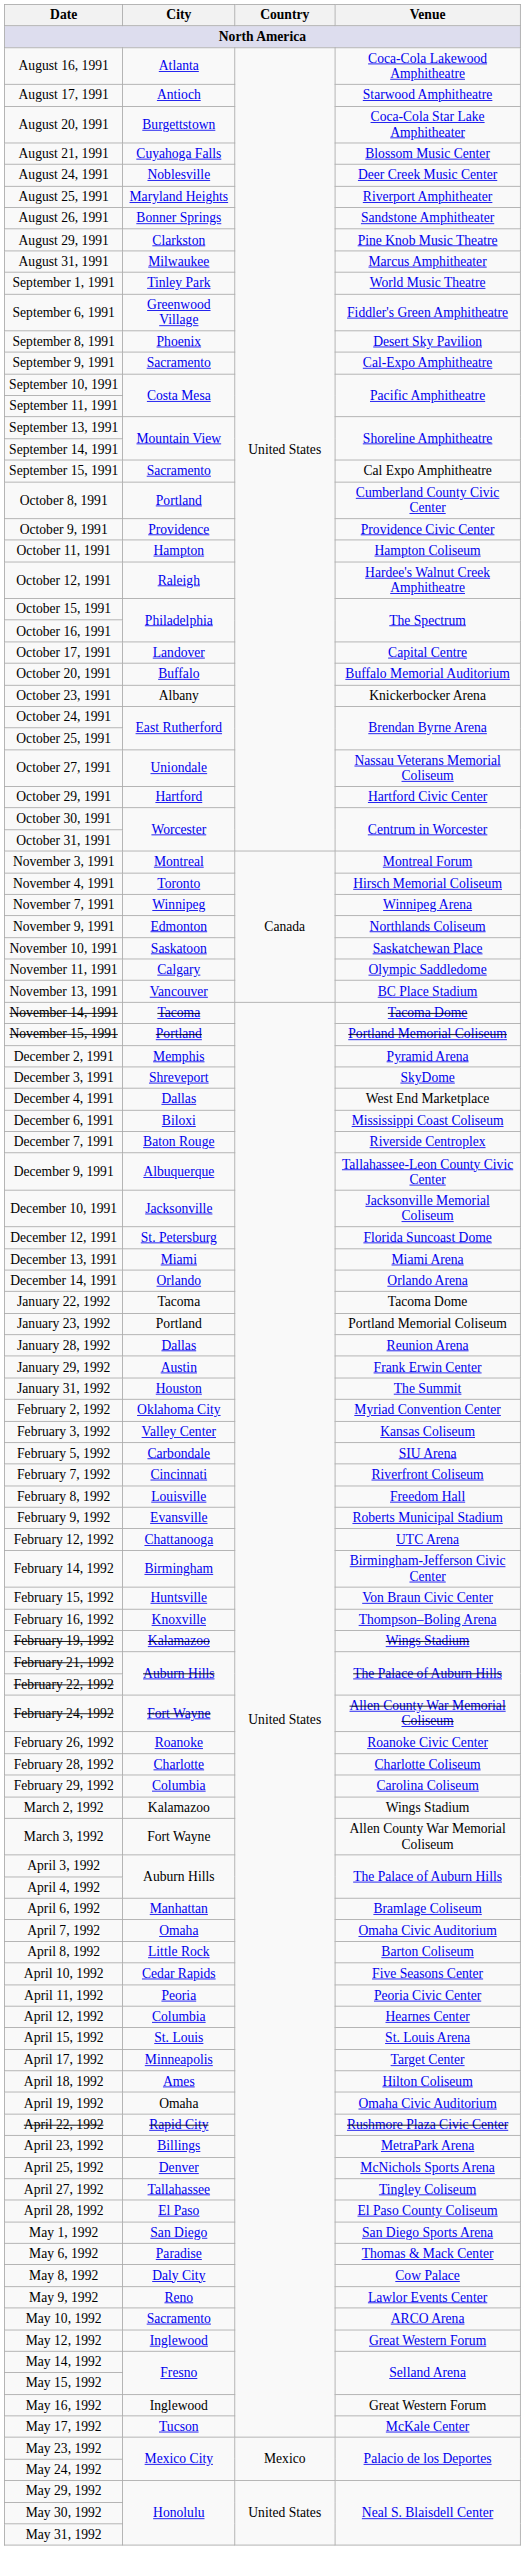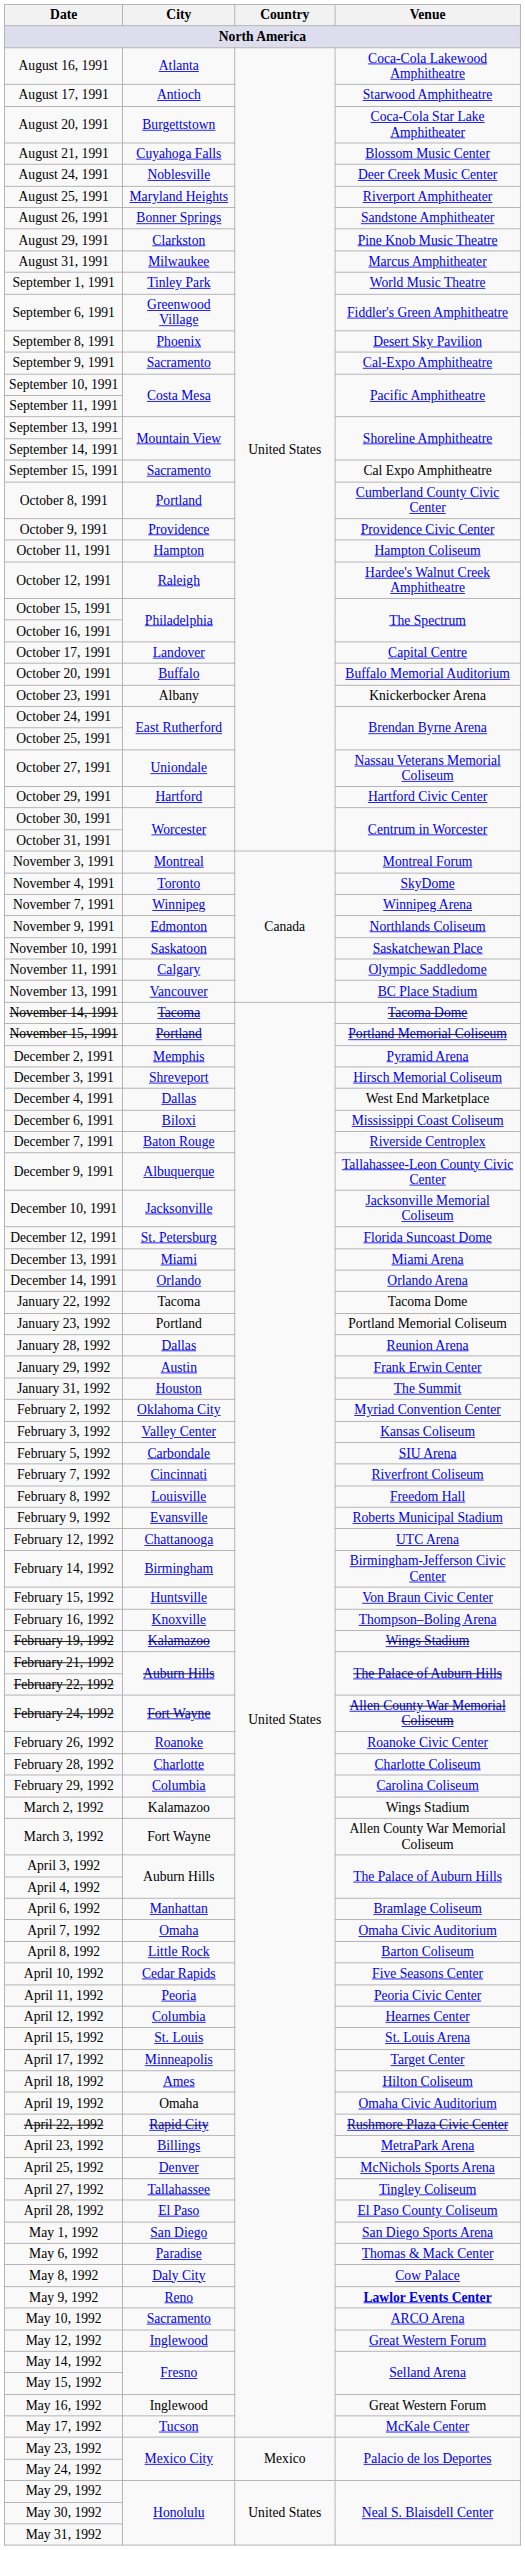November 4, 1991 | Venue: Hirsch Memorial Coliseum -> SkyDome
December 3, 1991 | Venue: SkyDome -> Hirsch Memorial Coliseum
May 9, 1992 | Venue: normal -> bold
